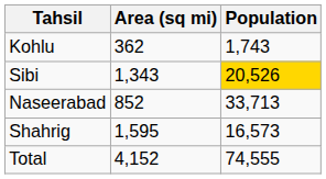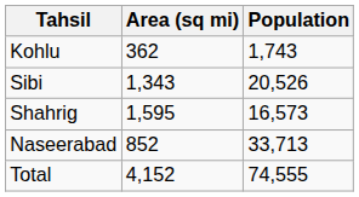Sibi | Population: gold background -> no background
rows swapped: Shahrig <-> Naseerabad
